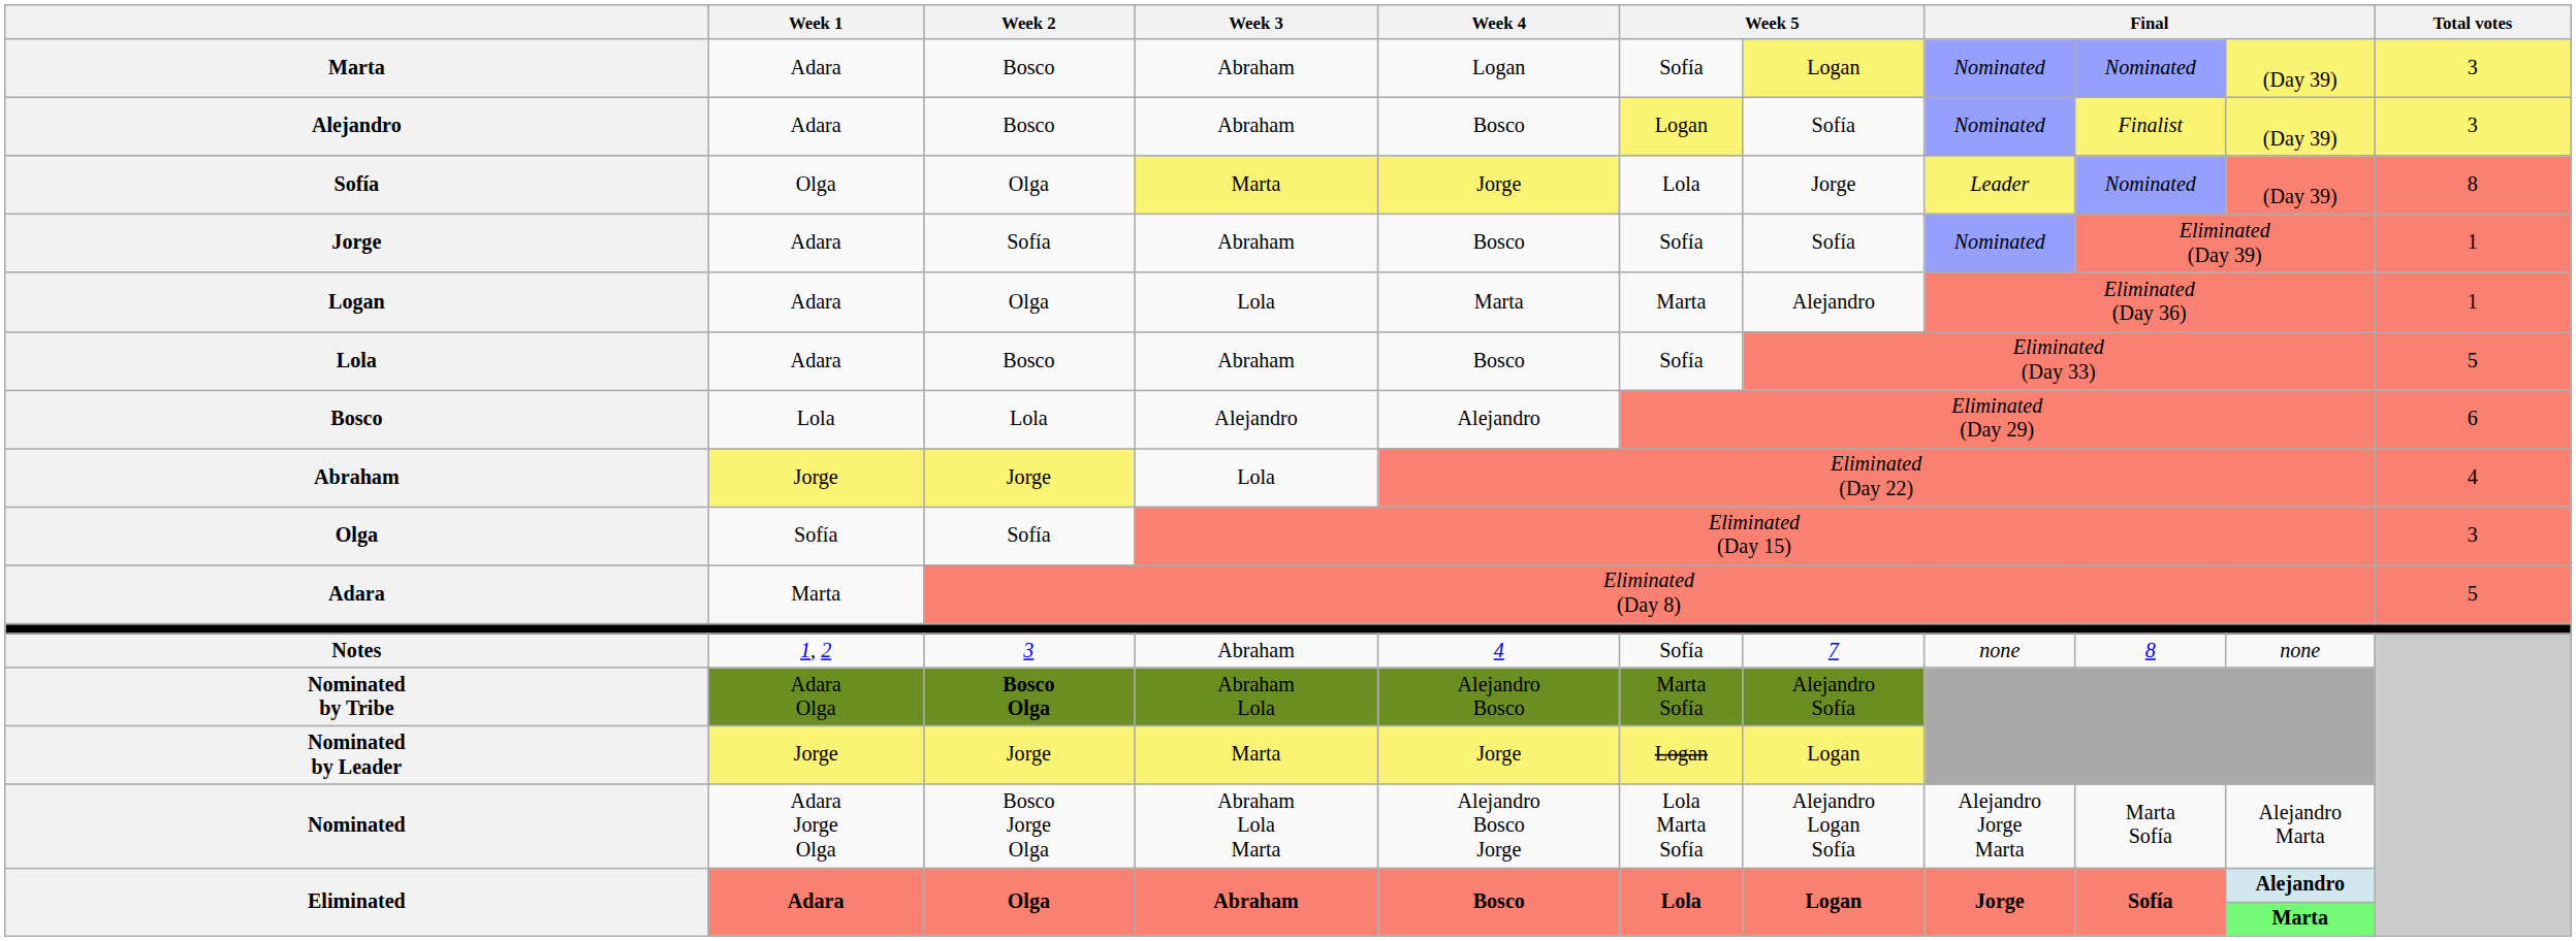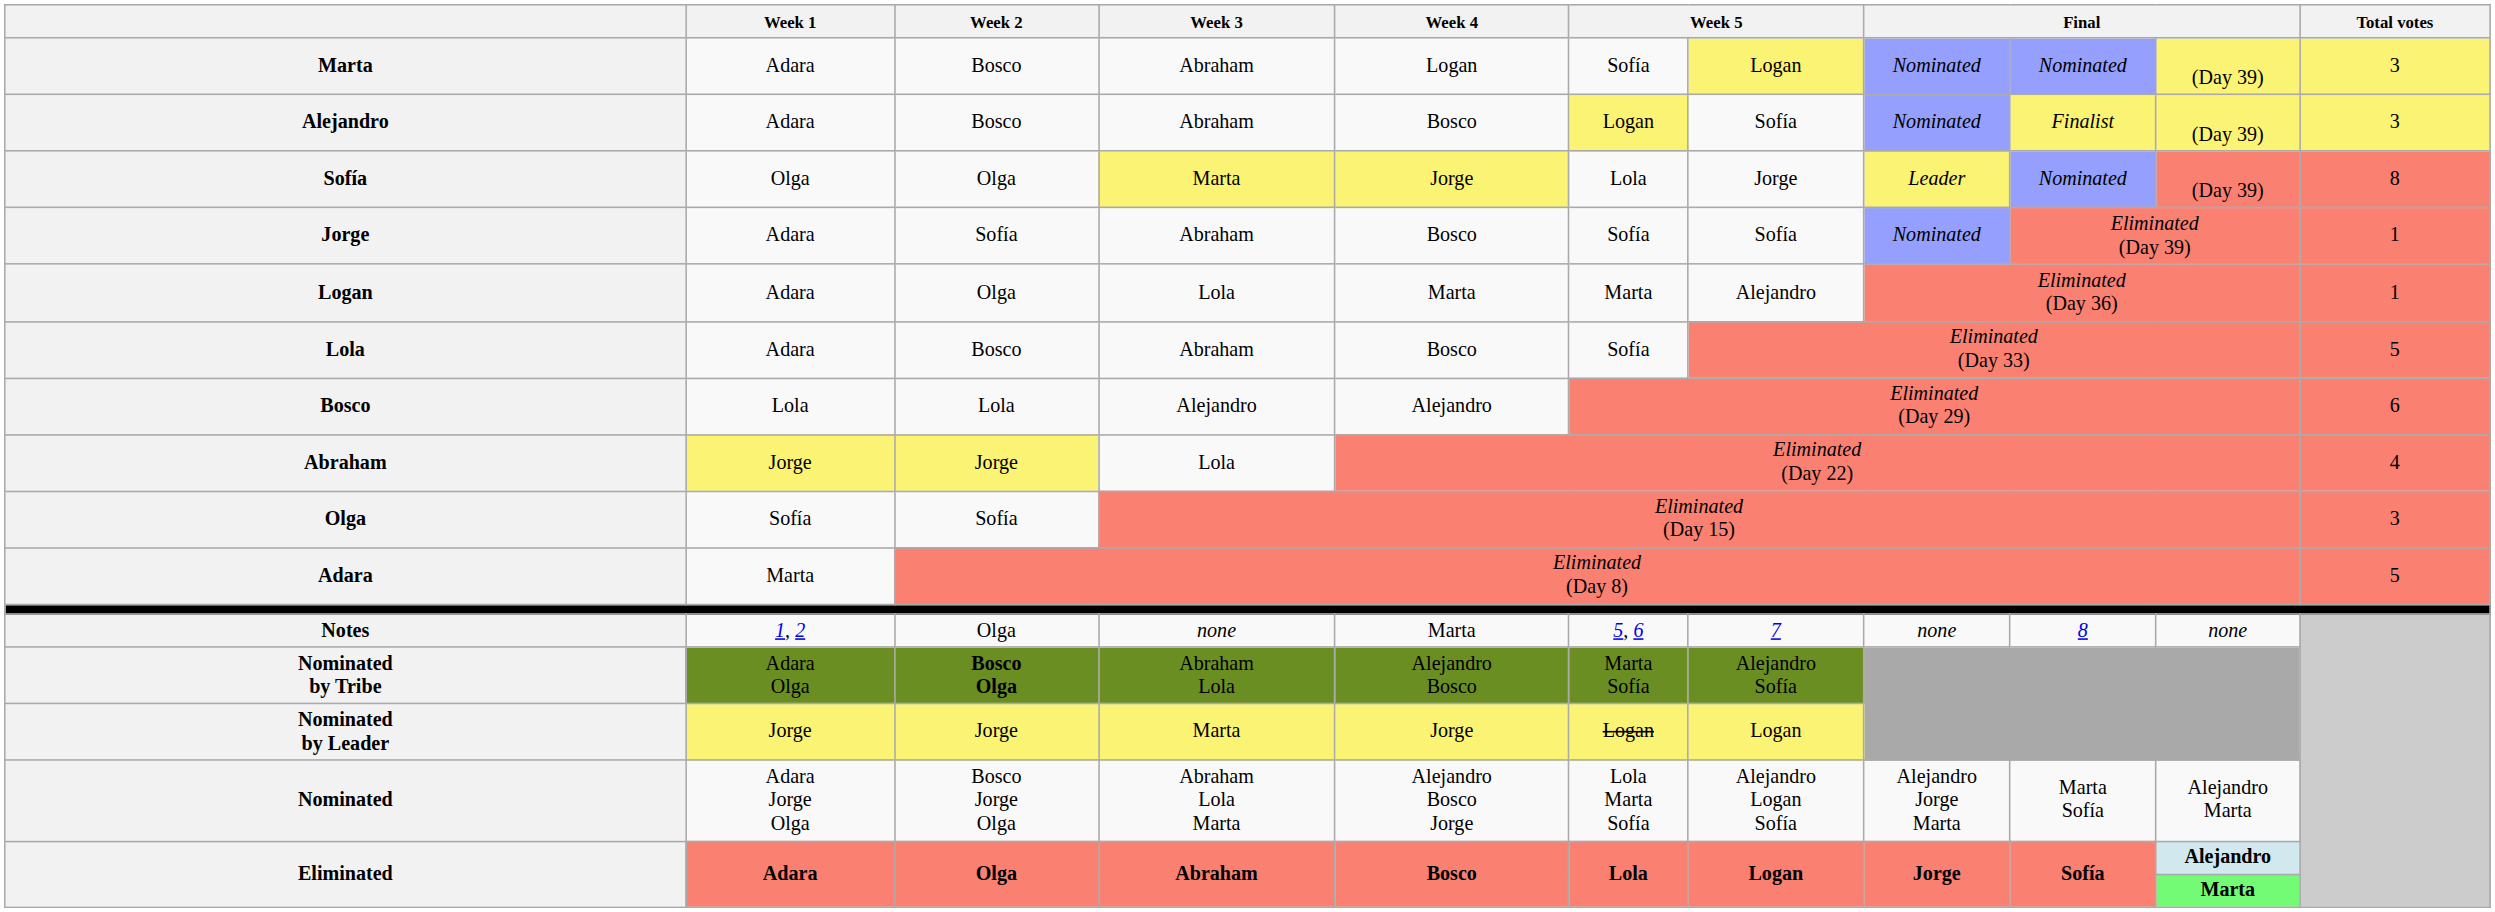Notes | Week 2: 3 -> Olga
Notes | Week 3: Abraham -> none
Notes | Week 4: 4 -> Marta
Notes | column 6: Sofía -> 5, 6
